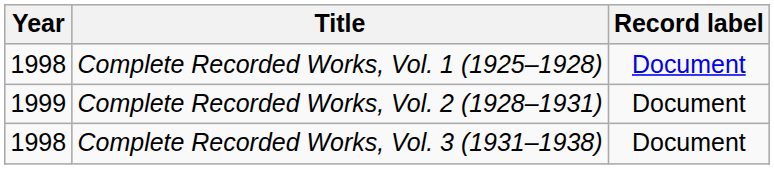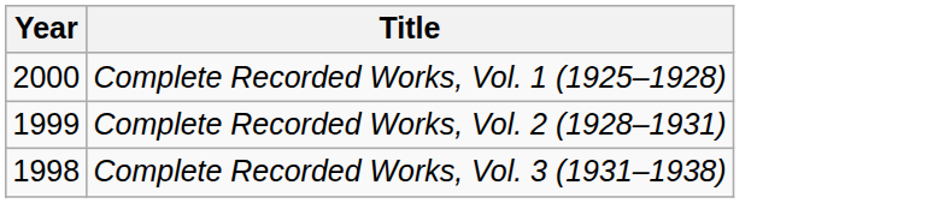- column: Record label | Document | Document | Document
Complete Recorded Works, Vol. 1 (1925–1928) | Year: 1998 -> 2000
